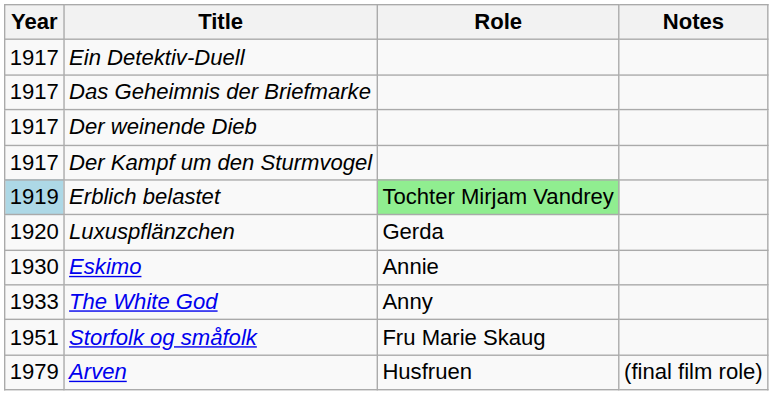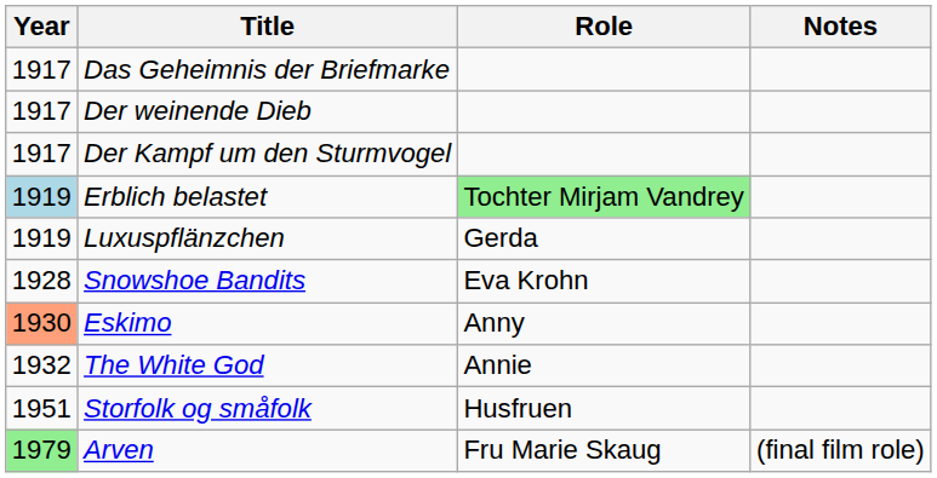- row: 1917 | Ein Detektiv-Duell
Luxuspflänzchen | Year: 1920 -> 1919
+ row: 1928 | Snowshoe Bandits | Eva Krohn
Eskimo | Year: no background -> lightsalmon background
Eskimo | Role: Annie -> Anny
The White God | Year: 1933 -> 1932
The White God | Role: Anny -> Annie
Storfolk og småfolk | Role: Fru Marie Skaug -> Husfruen
Arven | Year: no background -> lightgreen background
Arven | Role: Husfruen -> Fru Marie Skaug
